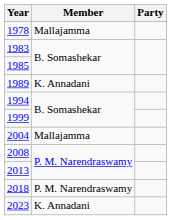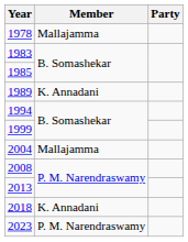2018 | Member: P. M. Narendraswamy -> K. Annadani
2023 | Member: K. Annadani -> P. M. Narendraswamy
